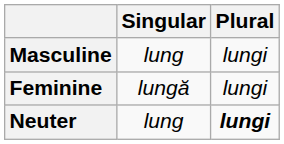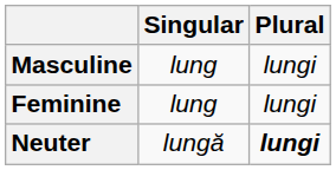Feminine | Singular: lungă -> lung
Neuter | Singular: lung -> lungă
